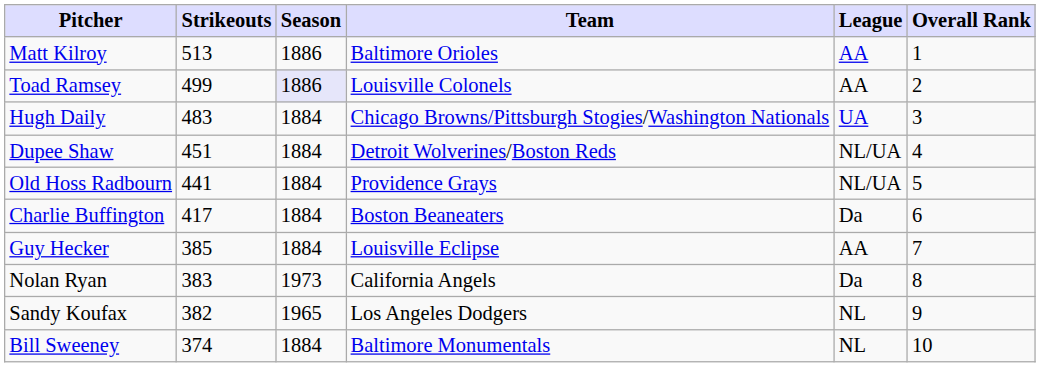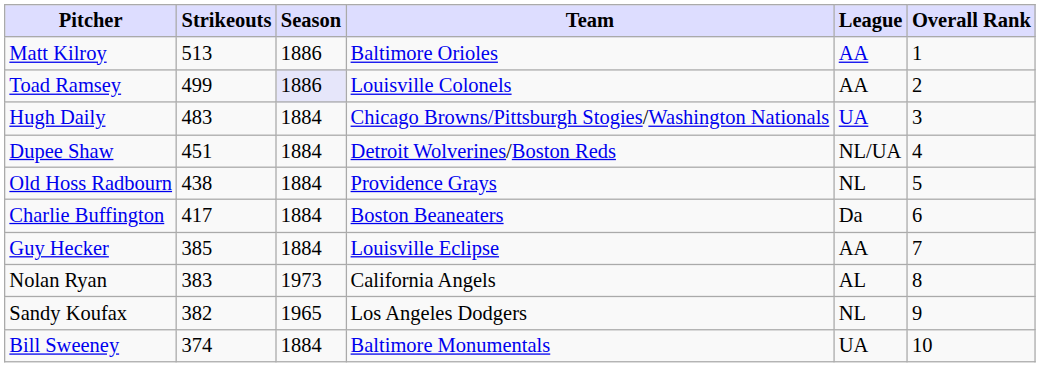Old Hoss Radbourn | Strikeouts: 441 -> 438
Old Hoss Radbourn | League: NL/UA -> NL
Nolan Ryan | League: Da -> AL
Bill Sweeney | League: NL -> UA
